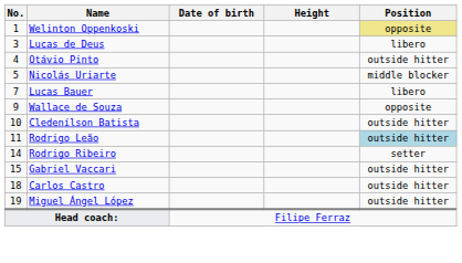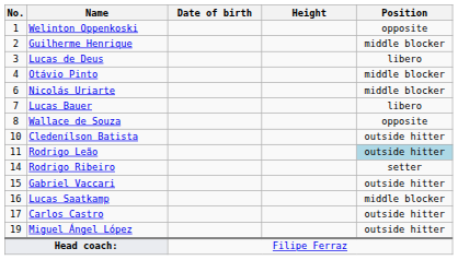Welinton Oppenkoski | Position: khaki background -> no background
+ row: 2 | Guilherme Henrique | middle blocker
Otávio Pinto | Position: outside hitter -> middle blocker
Nicolás Uriarte | No.: 5 -> 6
Wallace de Souza | No.: 9 -> 8
+ row: 16 | Lucas Saatkamp | middle blocker
Carlos Castro | No.: 18 -> 17
